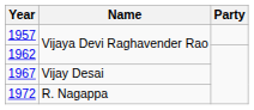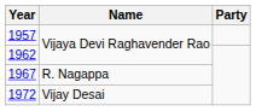1967 | Name: Vijay Desai -> R. Nagappa
1972 | Name: R. Nagappa -> Vijay Desai
